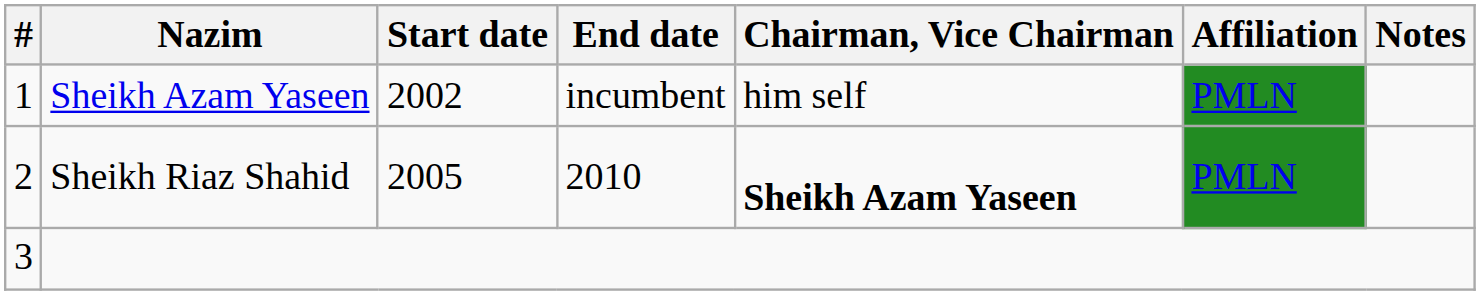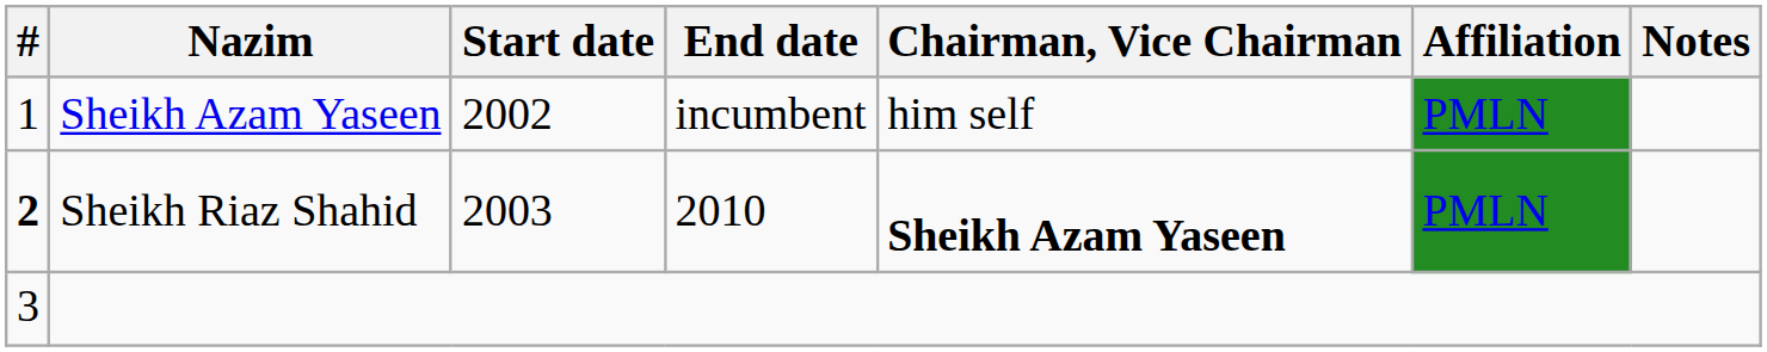Sheikh Riaz Shahid | #: normal -> bold
Sheikh Riaz Shahid | Start date: 2005 -> 2003
